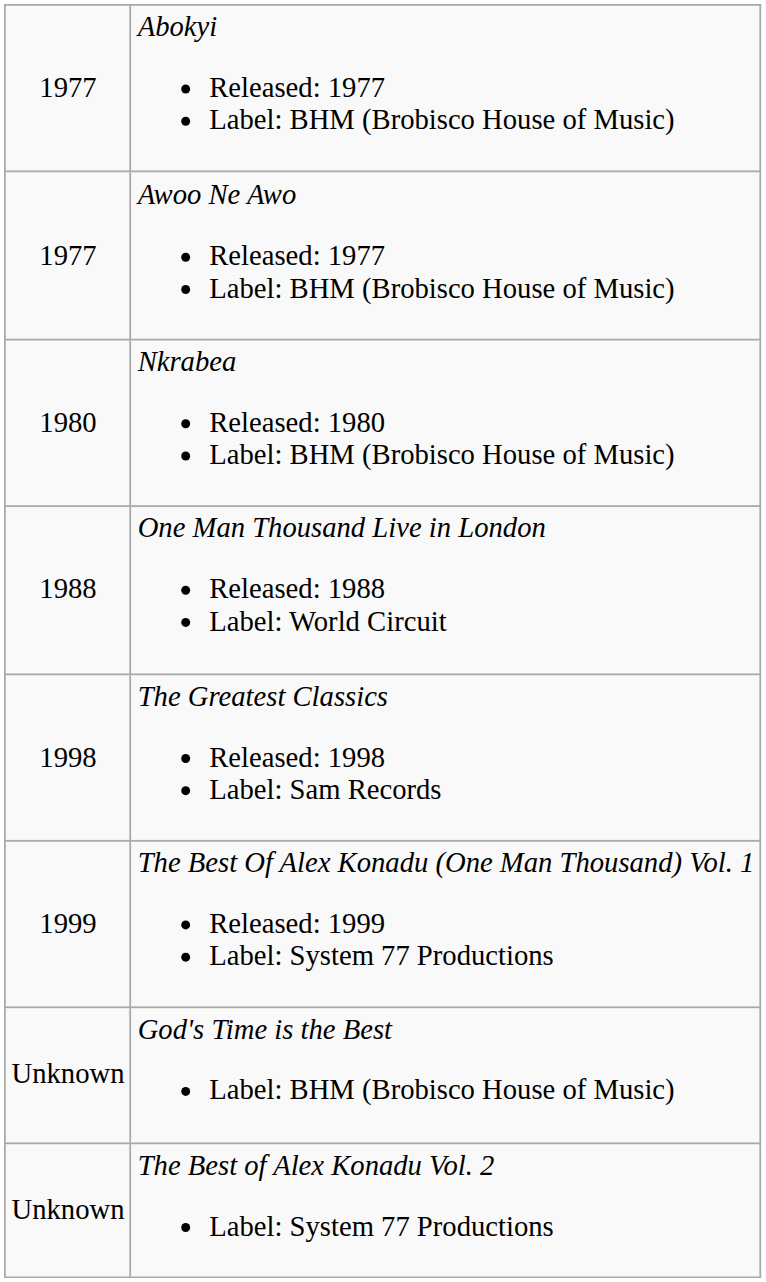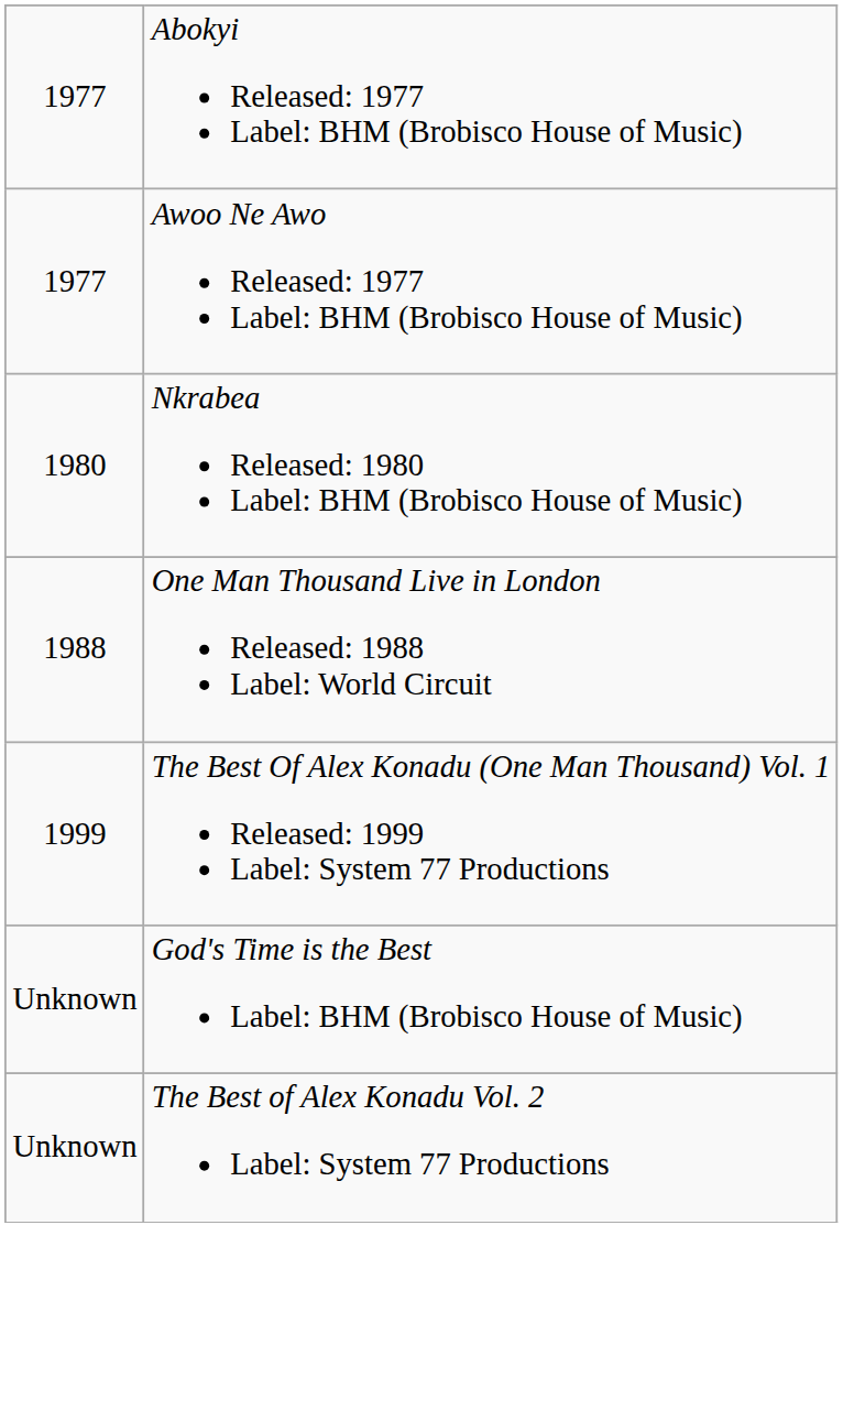- row: 1998 | The Greatest Classics Released: 1998 Label: Sam Records
